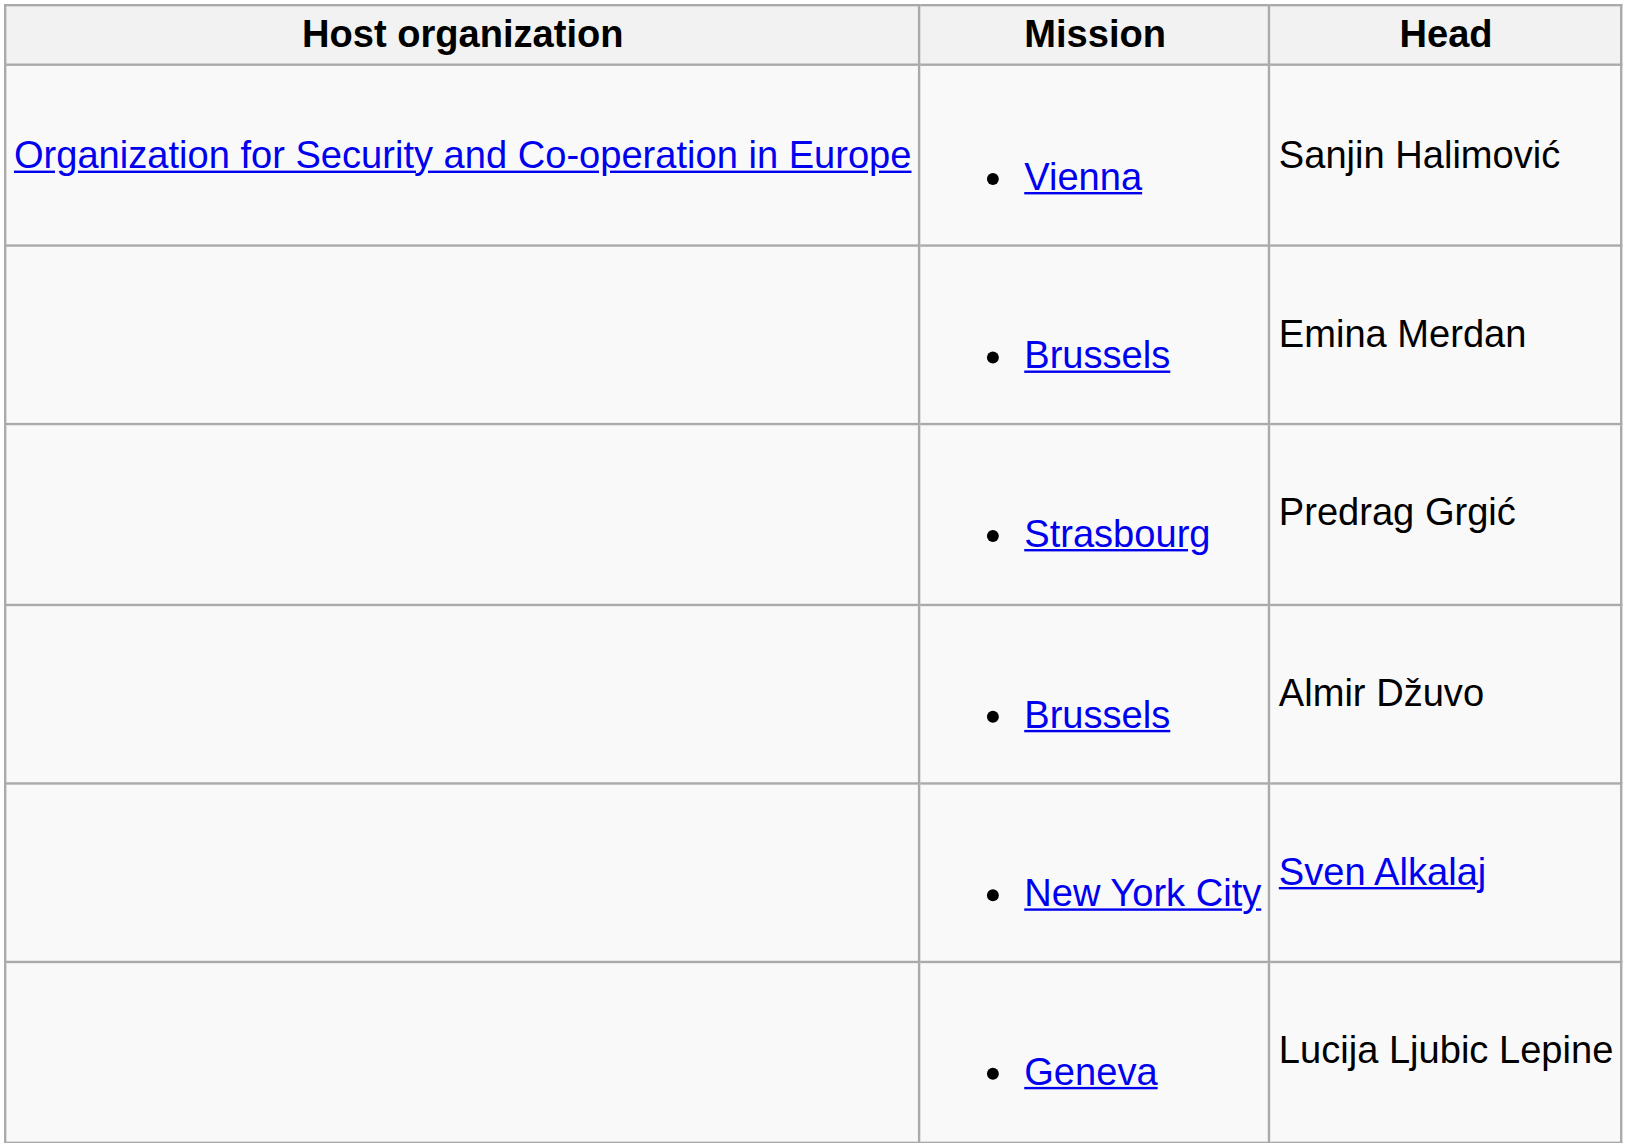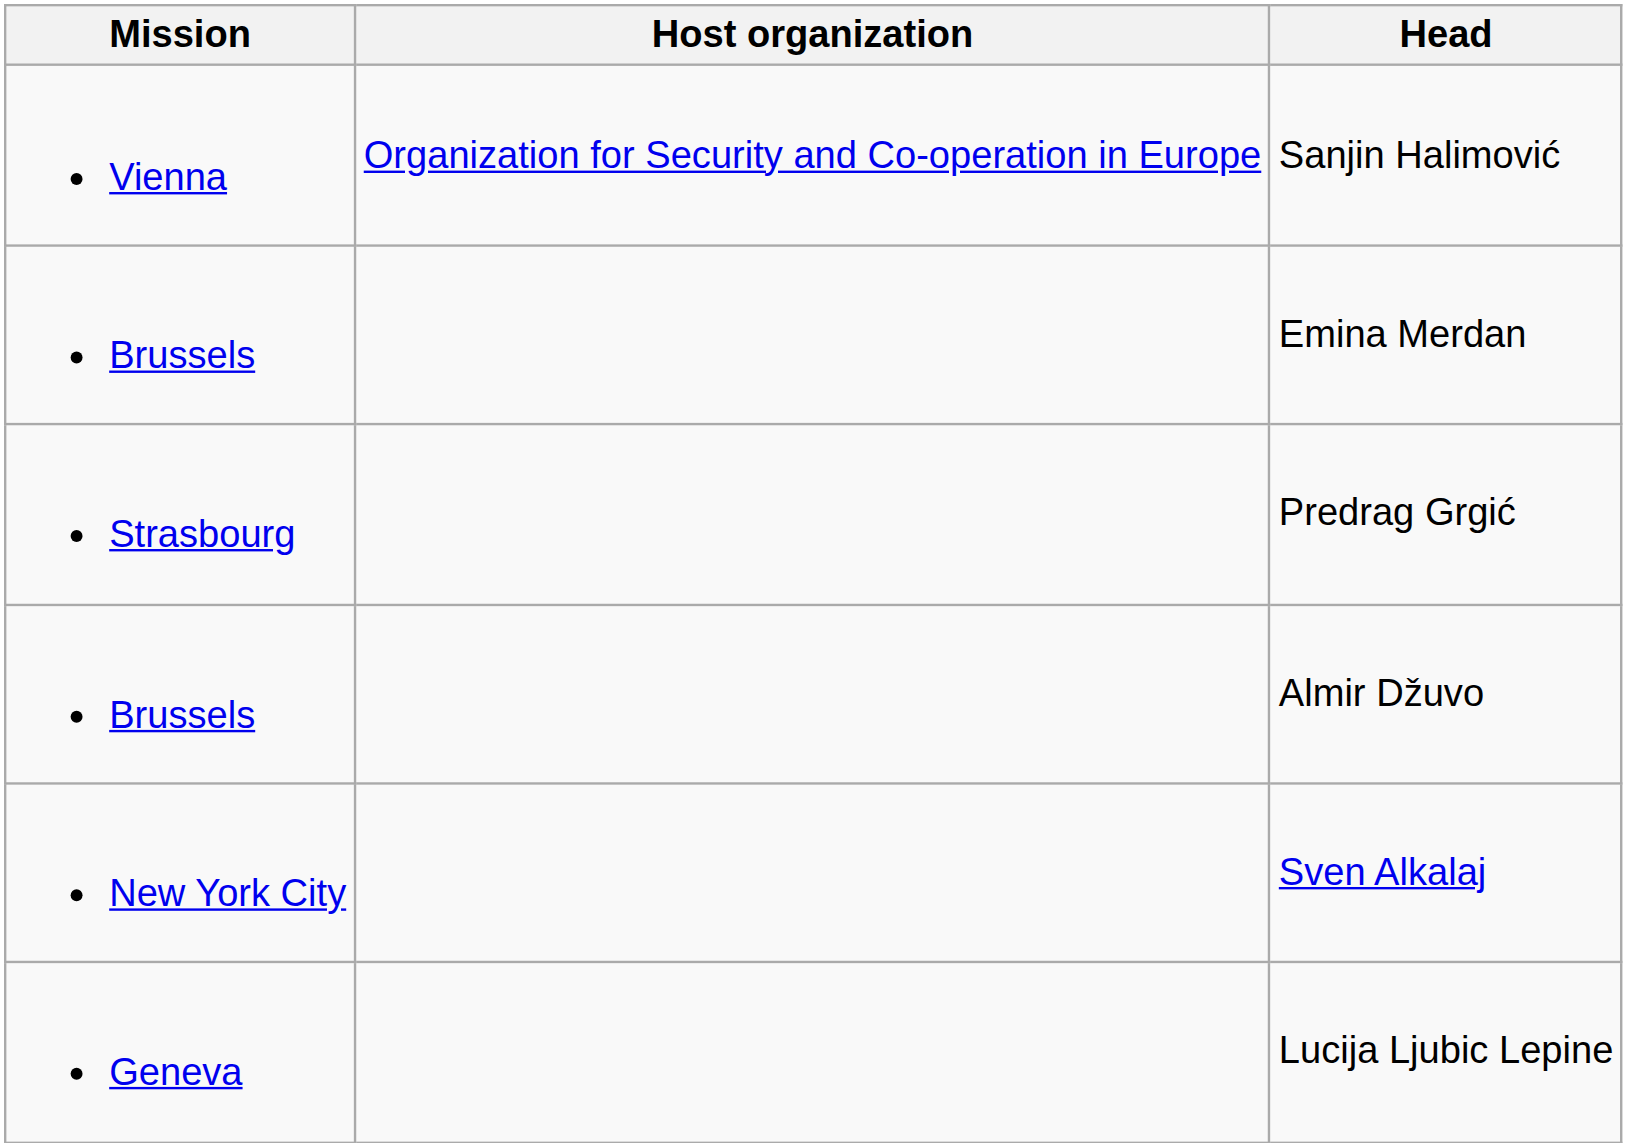columns swapped: Host organization <-> Mission
